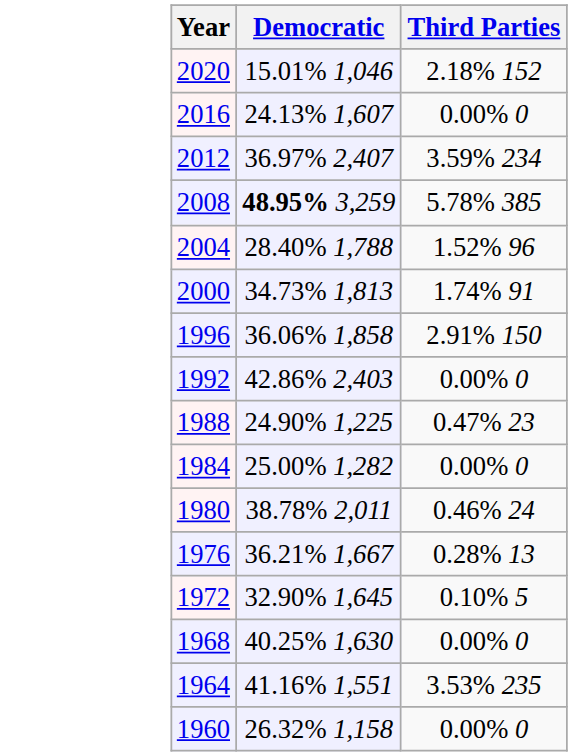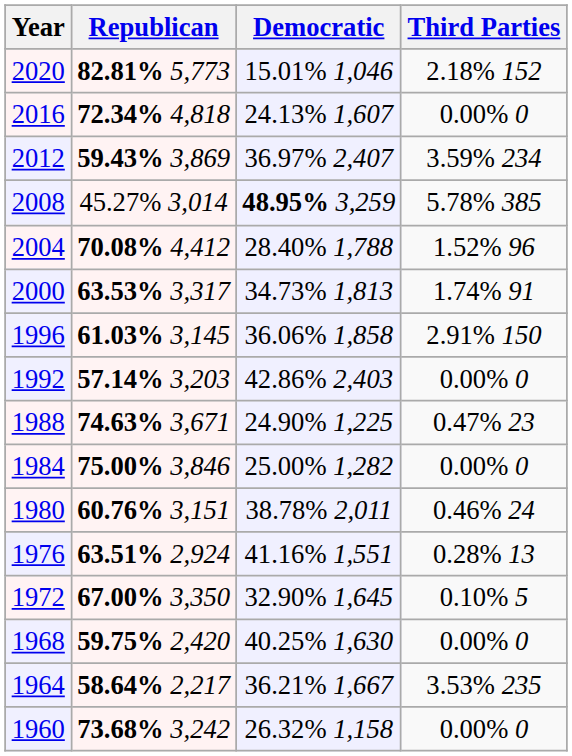+ column: Republican | 82.81% 5,773 | 72.34% 4,818 | 59.43% 3,869 | 45.27% 3,014 | 70.08% 4,412 | 63.53% 3,317 | 61.03% 3,145 | 57.14% 3,203 | 74.63% 3,671 | 75.00% 3,846 | 60.76% 3,151 | 63.51% 2,924 | 67.00% 3,350 | 59.75% 2,420 | 58.64% 2,217 | 73.68% 3,242
1976 | Democratic: 36.21% 1,667 -> 41.16% 1,551
1964 | Democratic: 41.16% 1,551 -> 36.21% 1,667
